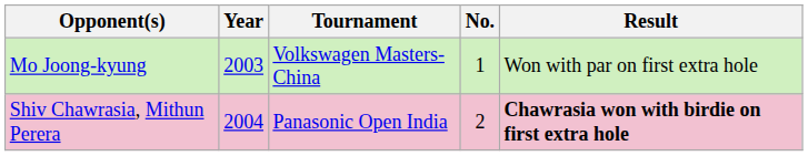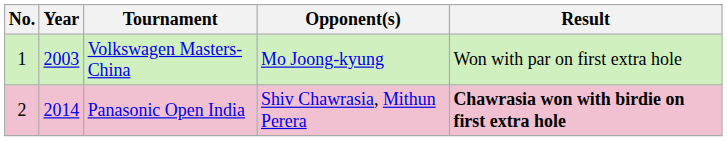columns swapped: No. <-> Opponent(s)
Panasonic Open India | Year: 2004 -> 2014
